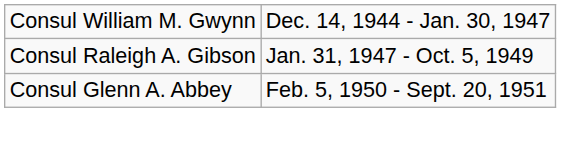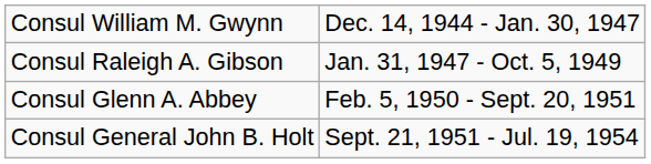+ row: Consul General John B. Holt | Sept. 21, 1951 - Jul. 19, 1954
